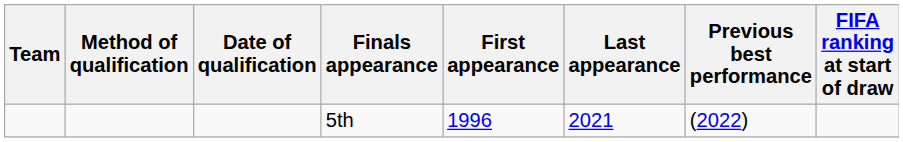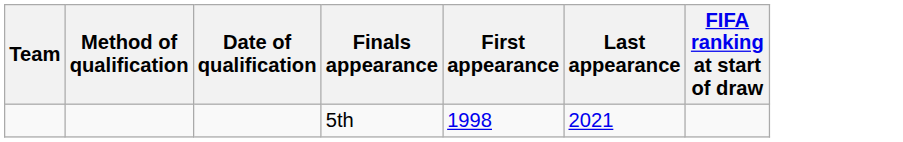- column: Previous best performance | (2022)
5th | First appearance: 1996 -> 1998
